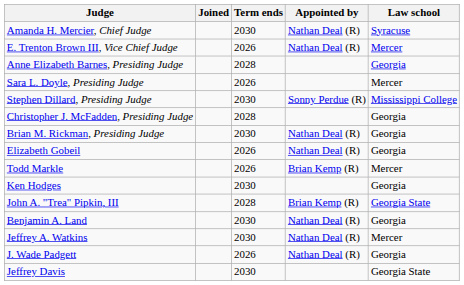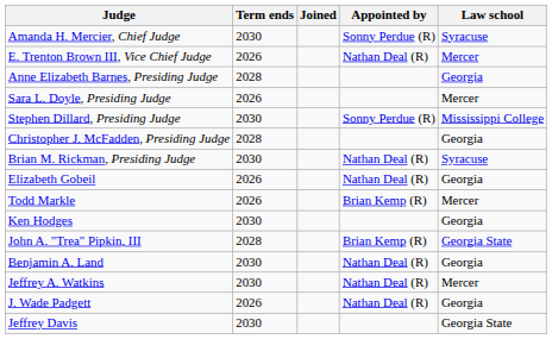columns swapped: Joined <-> Term ends
Amanda H. Mercier, Chief Judge | Appointed by: Nathan Deal (R) -> Sonny Perdue (R)
Brian M. Rickman, Presiding Judge | Law school: Georgia -> Syracuse
